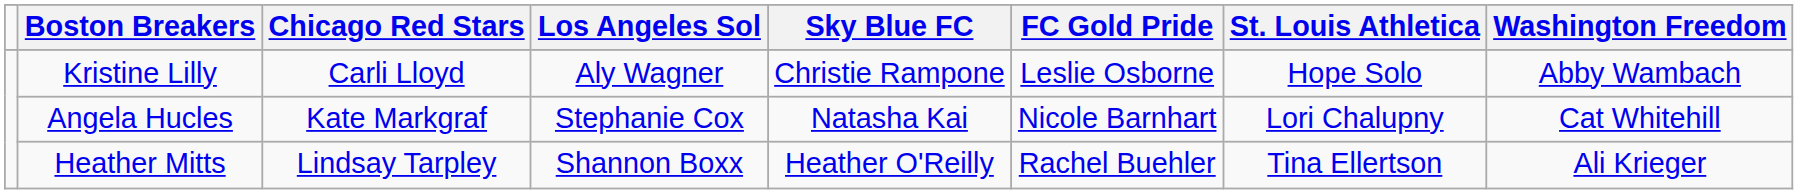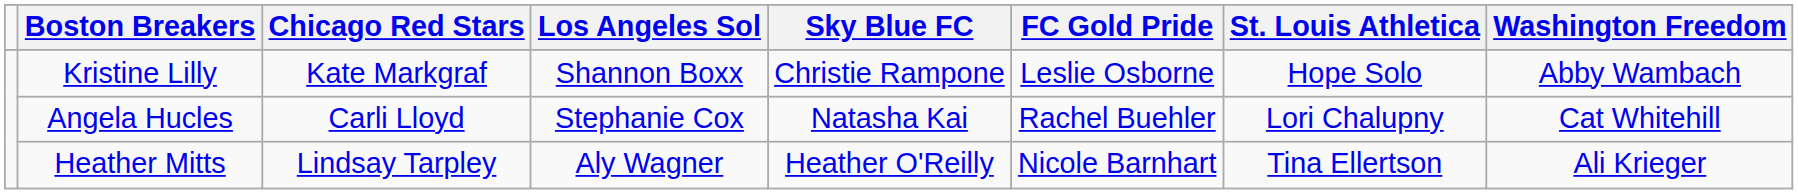Kristine Lilly | Chicago Red Stars: Carli Lloyd -> Kate Markgraf
Kristine Lilly | Los Angeles Sol: Aly Wagner -> Shannon Boxx
Angela Hucles | Chicago Red Stars: Kate Markgraf -> Carli Lloyd
Angela Hucles | FC Gold Pride: Nicole Barnhart -> Rachel Buehler
Heather Mitts | Los Angeles Sol: Shannon Boxx -> Aly Wagner
Heather Mitts | FC Gold Pride: Rachel Buehler -> Nicole Barnhart
